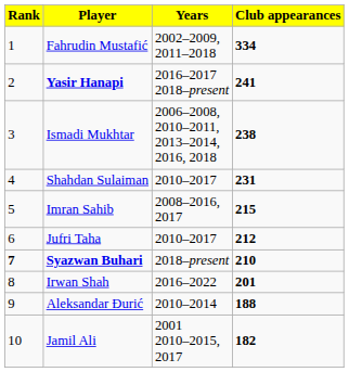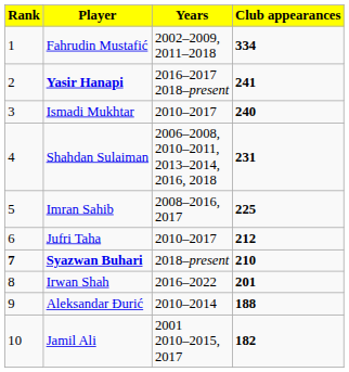Ismadi Mukhtar | Years: 2006–2008, 2010–2011, 2013–2014, 2016, 2018 -> 2010–2017
Ismadi Mukhtar | Club appearances: 238 -> 240
Shahdan Sulaiman | Years: 2010–2017 -> 2006–2008, 2010–2011, 2013–2014, 2016, 2018
Imran Sahib | Club appearances: 215 -> 225
